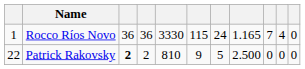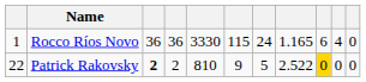Rocco Ríos Novo | column 9: 7 -> 6
Patrick Rakovsky | column 8: 2.500 -> 2.522
Patrick Rakovsky | column 9: no background -> gold background
